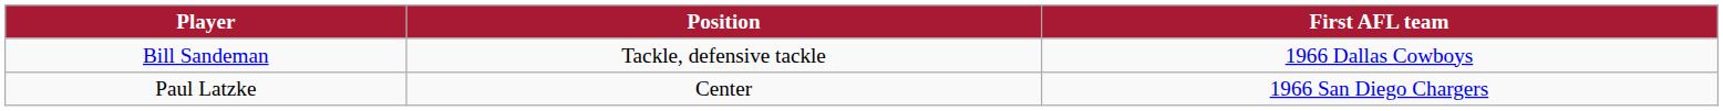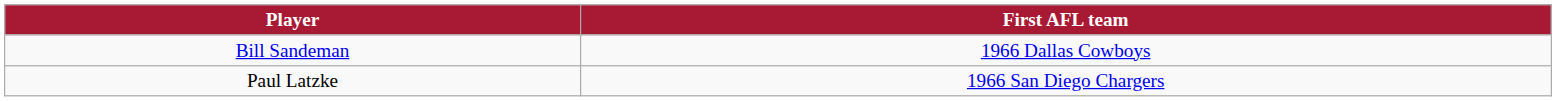- column: Position | Tackle, defensive tackle | Center
